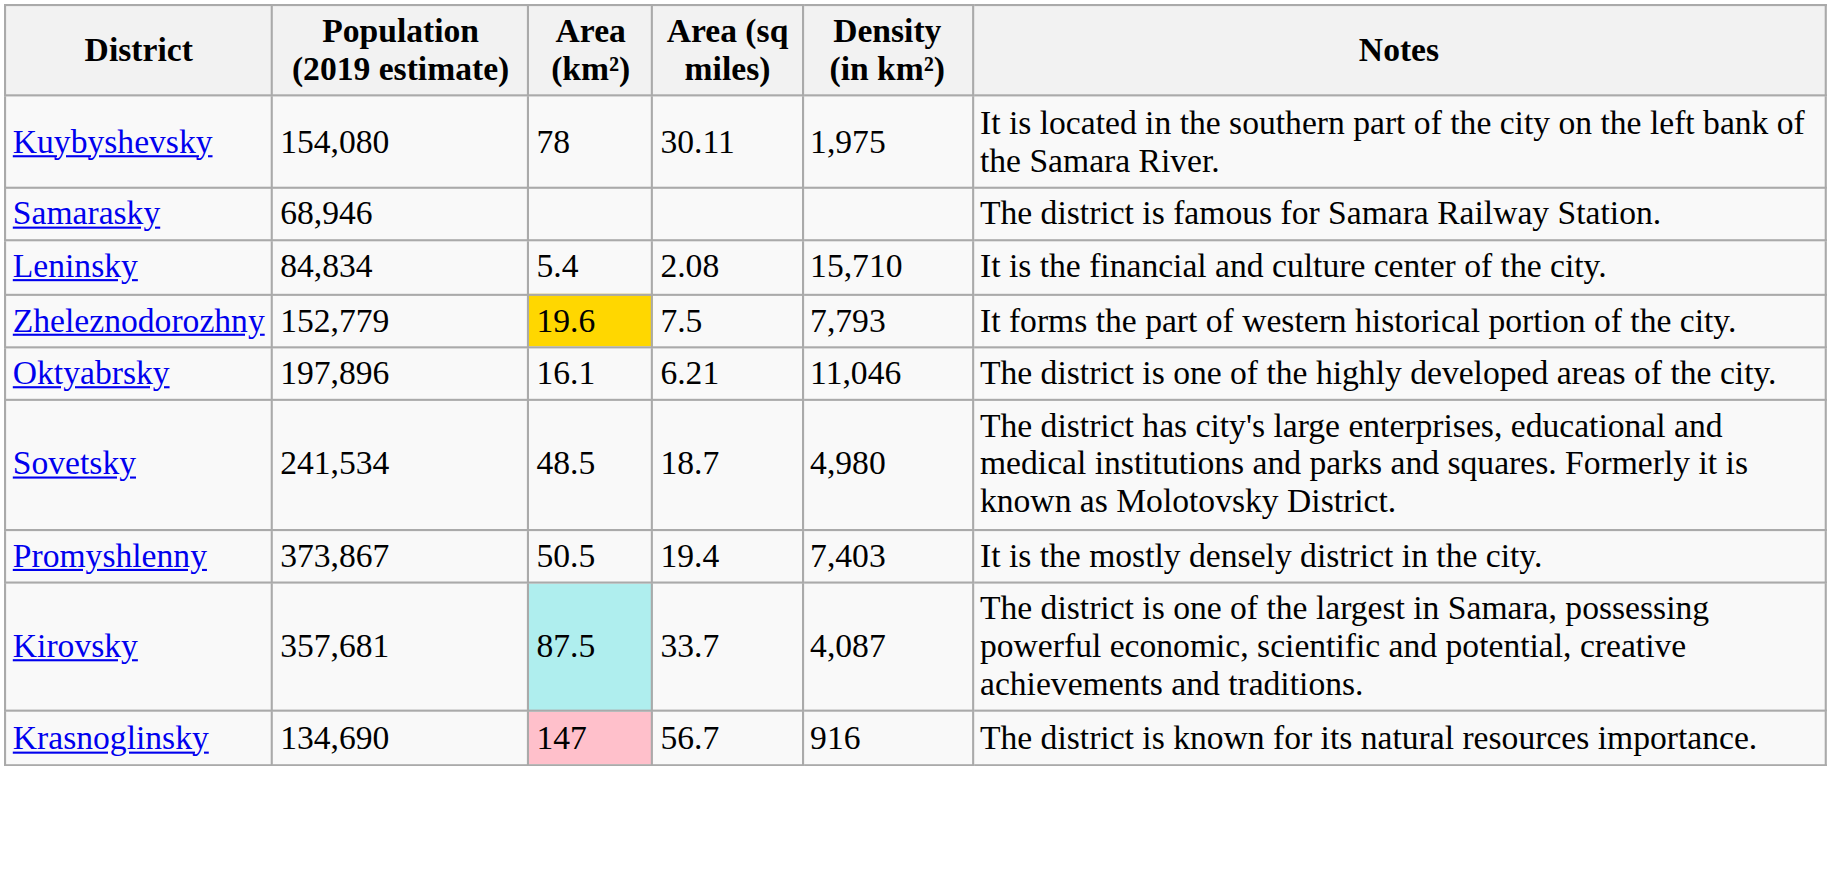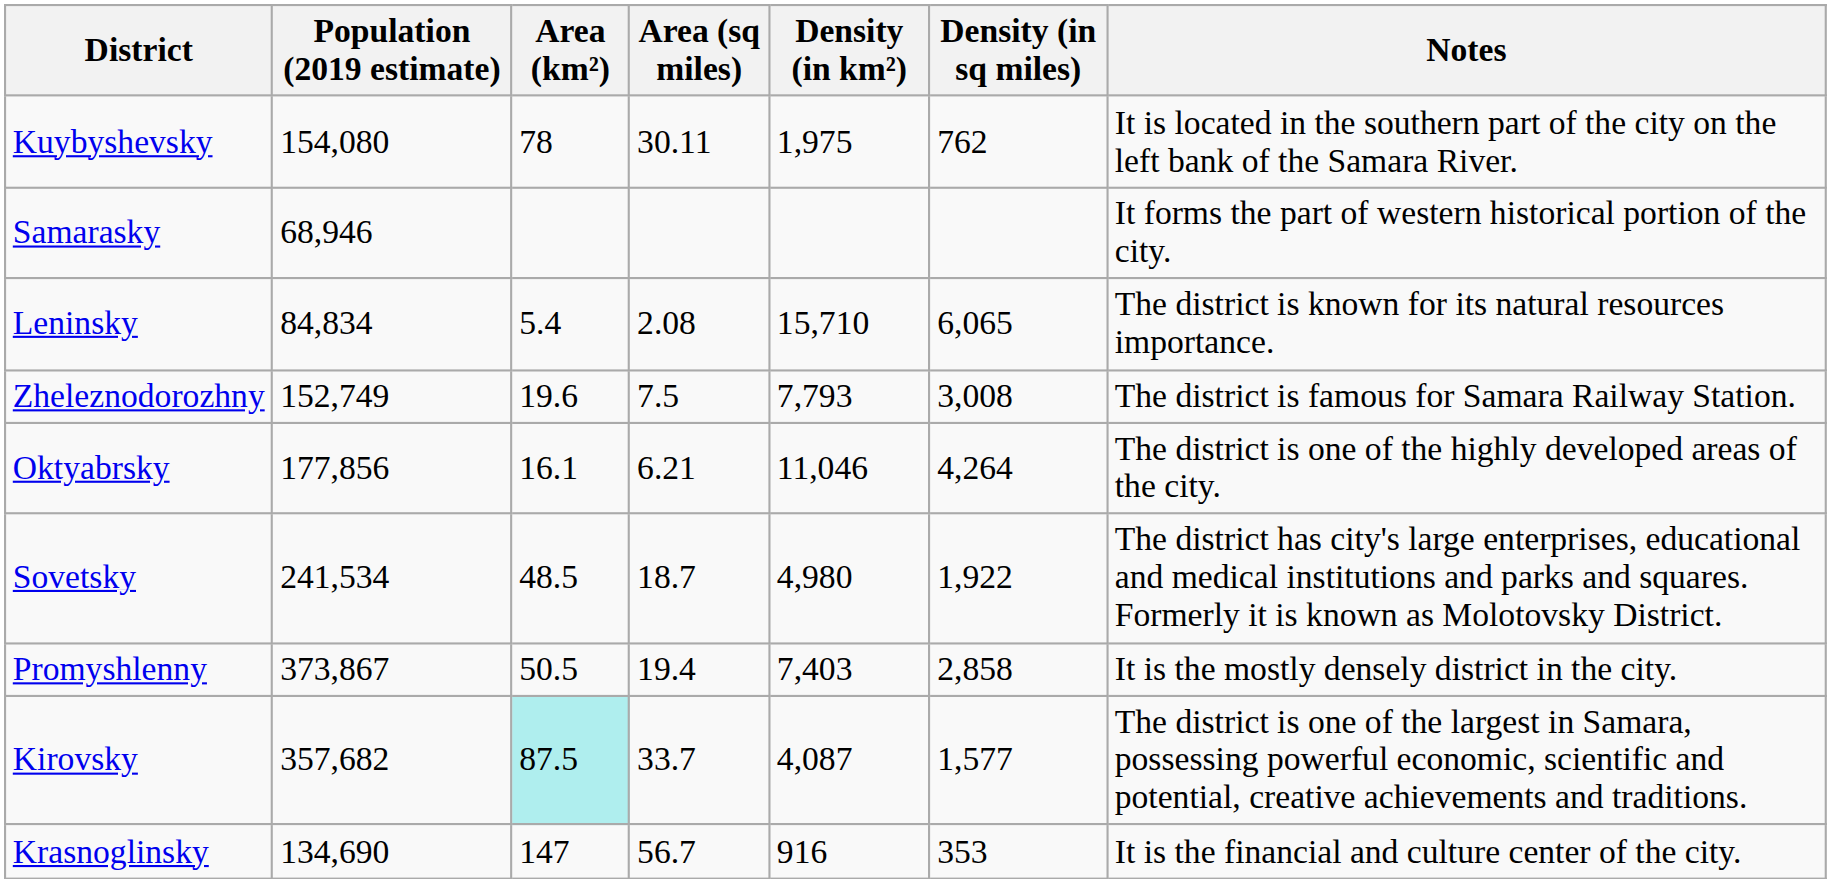+ column: Density (in sq miles) | 762 | 6,065 | 3,008 | 4,264 | 1,922 | 2,858 | 1,577 | 353
Samarasky | Notes: The district is famous for Samara Railway Station. -> It forms the part of western historical portion of the city.
Leninsky | Notes: It is the financial and culture center of the city. -> The district is known for its natural resources importance.
Zheleznodorozhny | Population (2019 estimate): 152,779 -> 152,749
Zheleznodorozhny | Area (km²): gold background -> no background
Zheleznodorozhny | Notes: It forms the part of western historical portion of the city. -> The district is famous for Samara Railway Station.
Oktyabrsky | Population (2019 estimate): 197,896 -> 177,856
Kirovsky | Population (2019 estimate): 357,681 -> 357,682
Krasnoglinsky | Area (km²): pink background -> no background
Krasnoglinsky | Notes: The district is known for its natural resources importance. -> It is the financial and culture center of the city.
